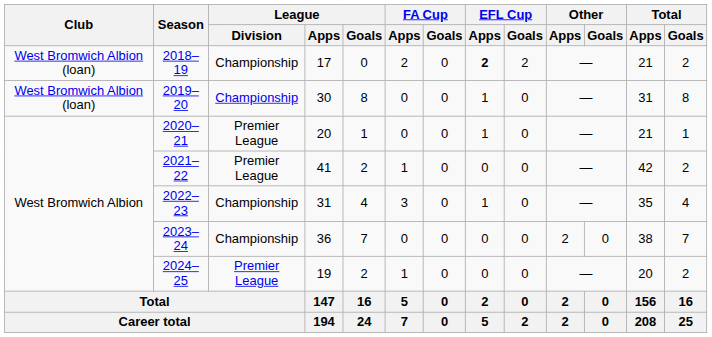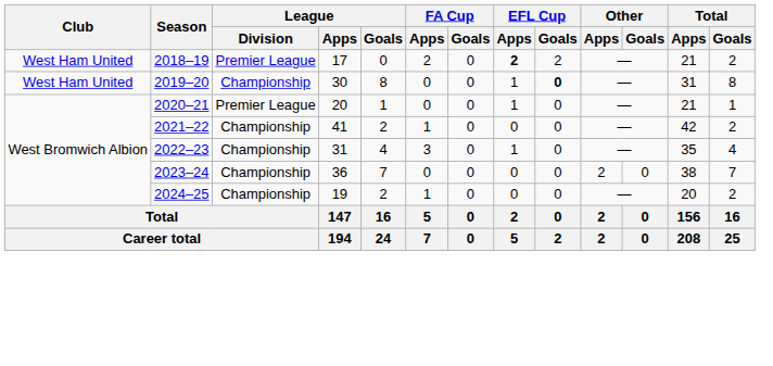2018–19 | Club: West Bromwich Albion (loan) -> West Ham United
2018–19 | League / Division: Championship -> Premier League
2019–20 | Club: West Bromwich Albion (loan) -> West Ham United
2019–20 | EFL Cup / Goals: normal -> bold
2021–22 | League / Division: Premier League -> Championship
2024–25 | League / Division: Premier League -> Championship
